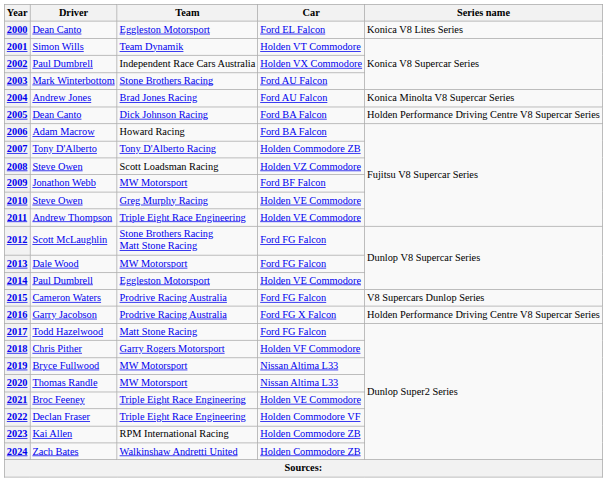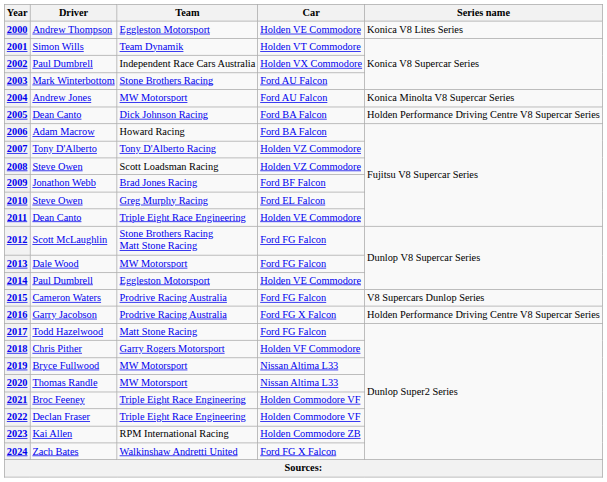2000 | Driver: Dean Canto -> Andrew Thompson
2000 | Car: Ford EL Falcon -> Holden VE Commodore
2004 | Team: Brad Jones Racing -> MW Motorsport
2007 | Car: Holden Commodore ZB -> Holden VZ Commodore
2009 | Team: MW Motorsport -> Brad Jones Racing
2010 | Car: Holden VE Commodore -> Ford EL Falcon
2011 | Driver: Andrew Thompson -> Dean Canto
2021 | Car: Holden VE Commodore -> Holden Commodore VF
2024 | Car: Holden Commodore ZB -> Ford FG X Falcon
